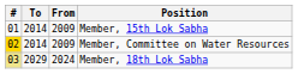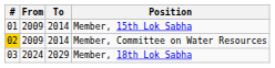columns swapped: From <-> To
Member, 18th Lok Sabha | #: khaki background -> no background
